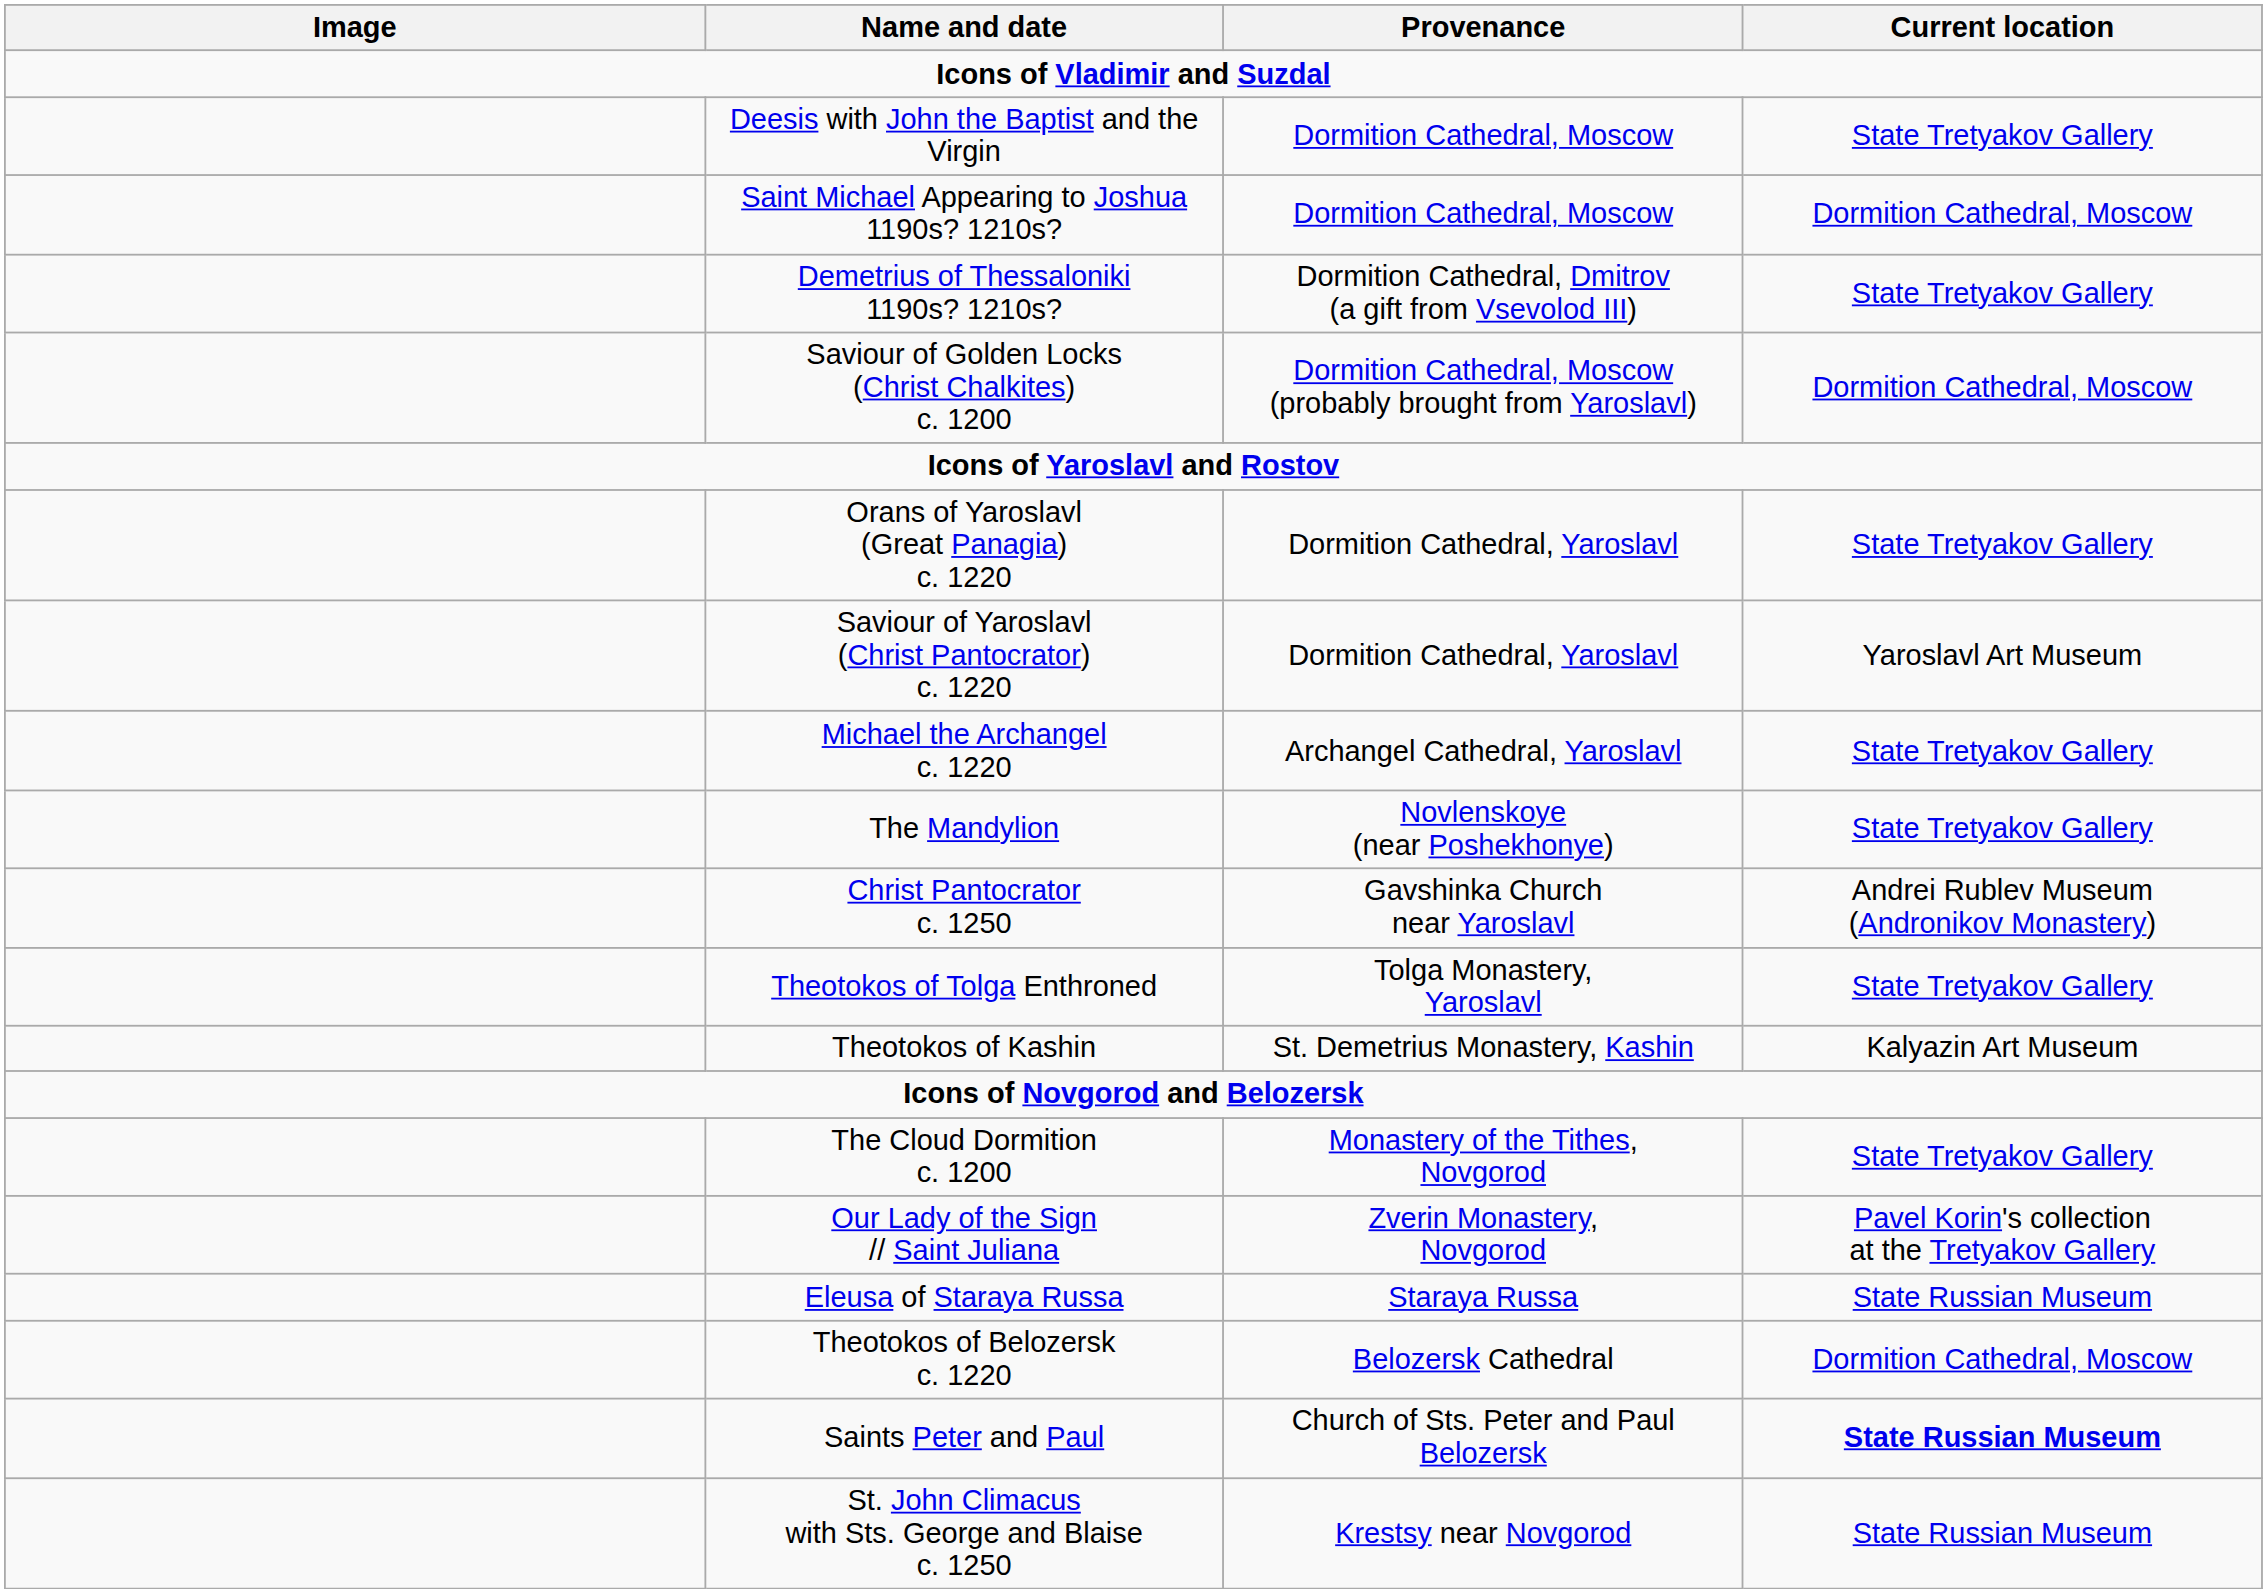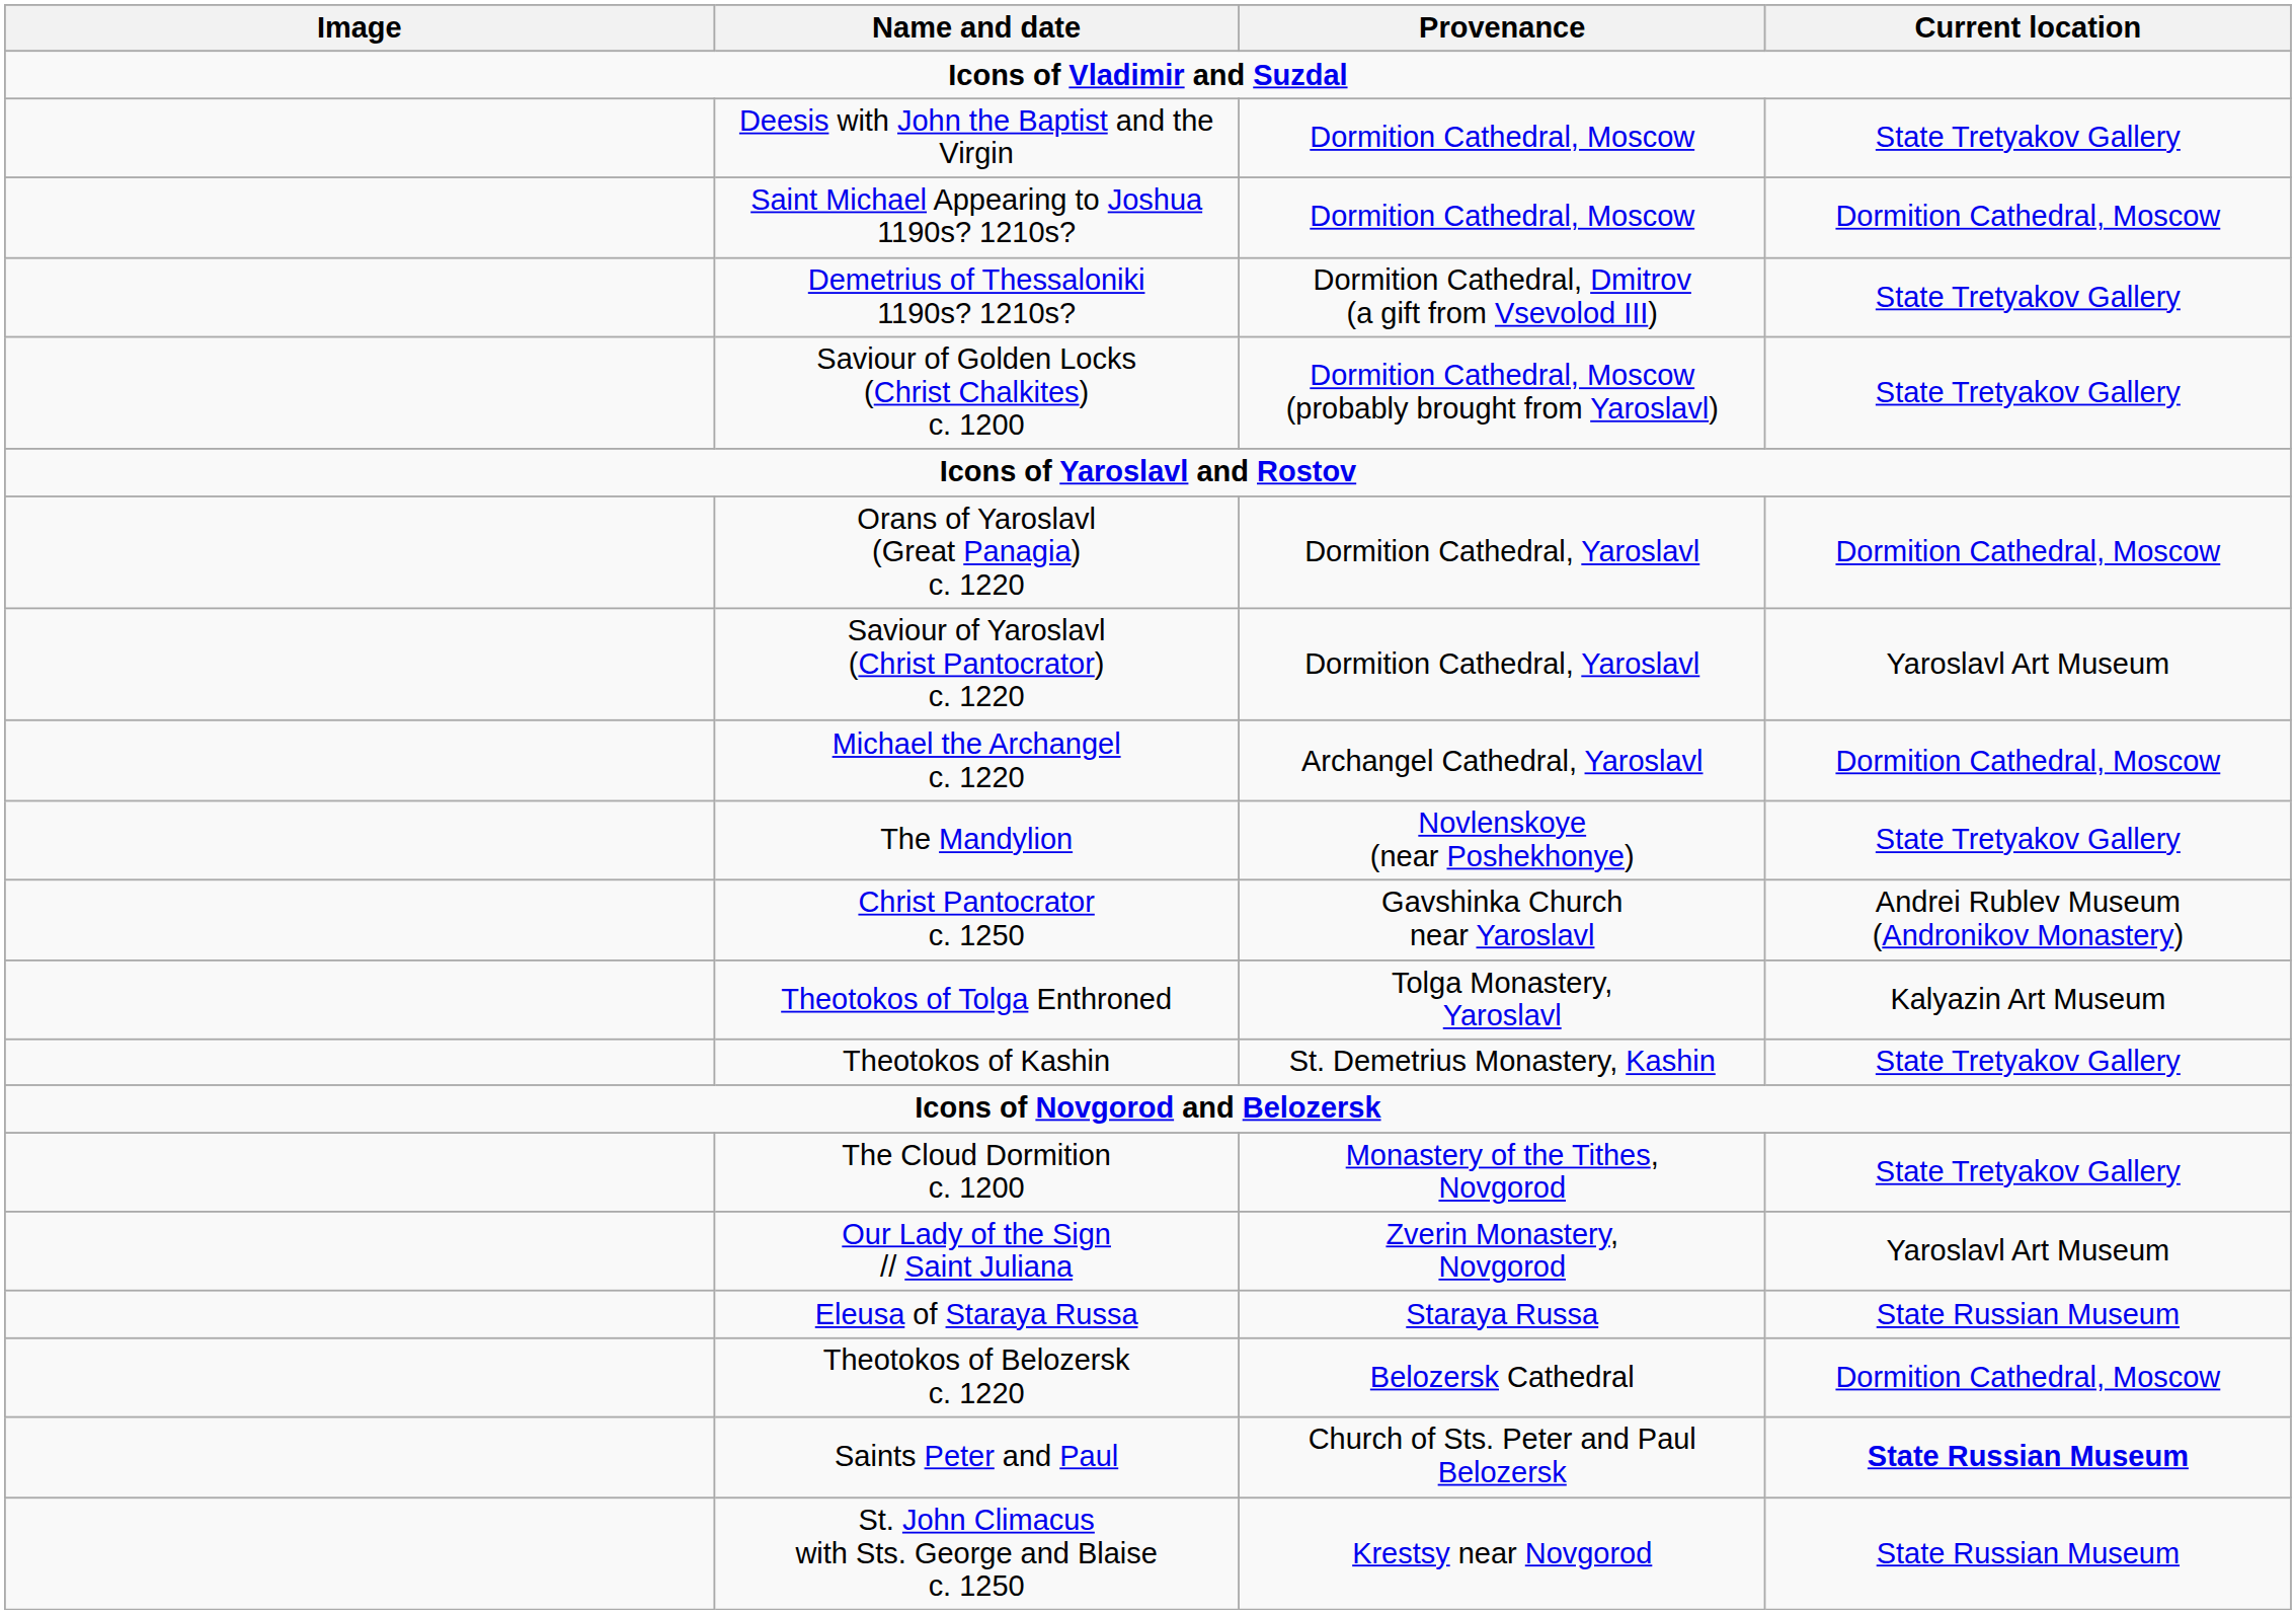Saviour of Golden Locks (Christ Chalkites) c. 1200 | Current location: Dormition Cathedral, Moscow -> State Tretyakov Gallery
Orans of Yaroslavl (Great Panagia) c. 1220 | Current location: State Tretyakov Gallery -> Dormition Cathedral, Moscow
Michael the Archangel c. 1220 | Current location: State Tretyakov Gallery -> Dormition Cathedral, Moscow
Theotokos of Tolga Enthroned | Current location: State Tretyakov Gallery -> Kalyazin Art Museum
Theotokos of Kashin | Current location: Kalyazin Art Museum -> State Tretyakov Gallery
Our Lady of the Sign // Saint Juliana | Current location: Pavel Korin's collection at the Tretyakov Gallery -> Yaroslavl Art Museum
